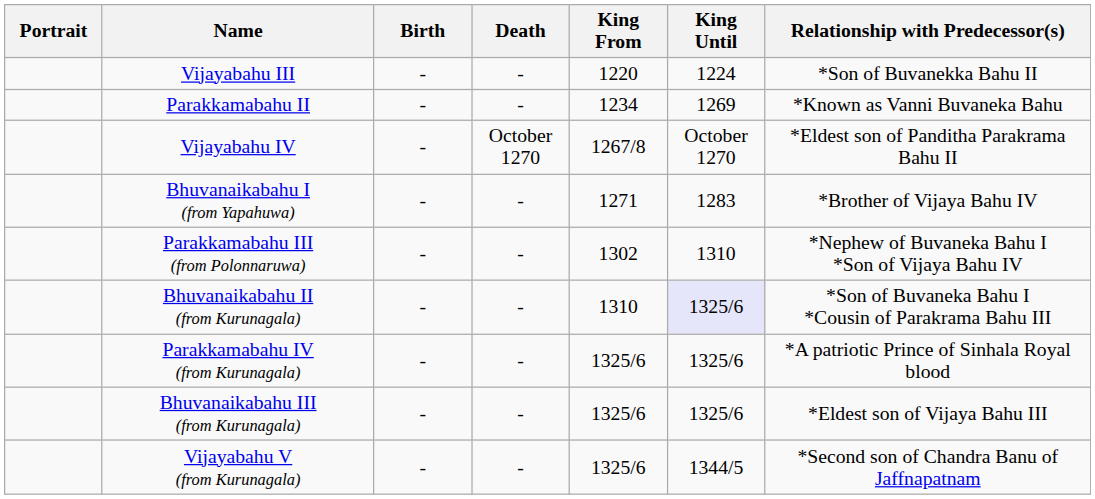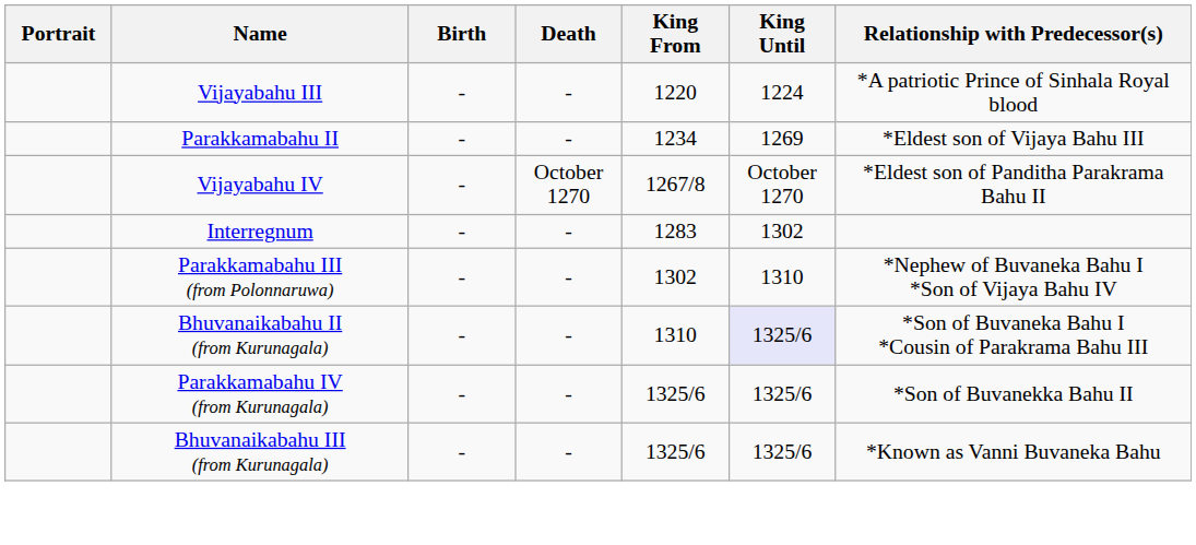Vijayabahu III | Relationship with Predecessor(s): *Son of Buvanekka Bahu II -> *A patriotic Prince of Sinhala Royal blood
Parakkamabahu II | Relationship with Predecessor(s): *Known as Vanni Buvaneka Bahu -> *Eldest son of Vijaya Bahu III
- row: Bhuvanaikabahu I (from Yapahuwa) | - | - | 1271 | 1283 | *Brother of Vijaya Bahu IV
+ row: Interregnum | - | - | 1283 | 1302
Parakkamabahu IV (from Kurunagala) | Relationship with Predecessor(s): *A patriotic Prince of Sinhala Royal blood -> *Son of Buvanekka Bahu II
Bhuvanaikabahu III (from Kurunagala) | Relationship with Predecessor(s): *Eldest son of Vijaya Bahu III -> *Known as Vanni Buvaneka Bahu
- row: Vijayabahu V (from Kurunagala) | - | - | 1325/6 | 1344/5 | *Second son of Chandra Banu of Jaffnapatnam
